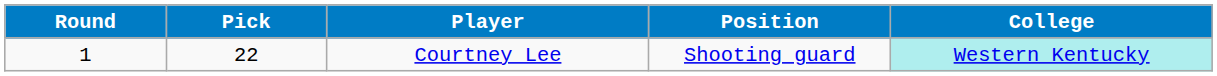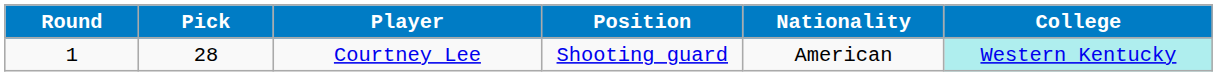+ column: Nationality | American
Courtney Lee | Pick: 22 -> 28
